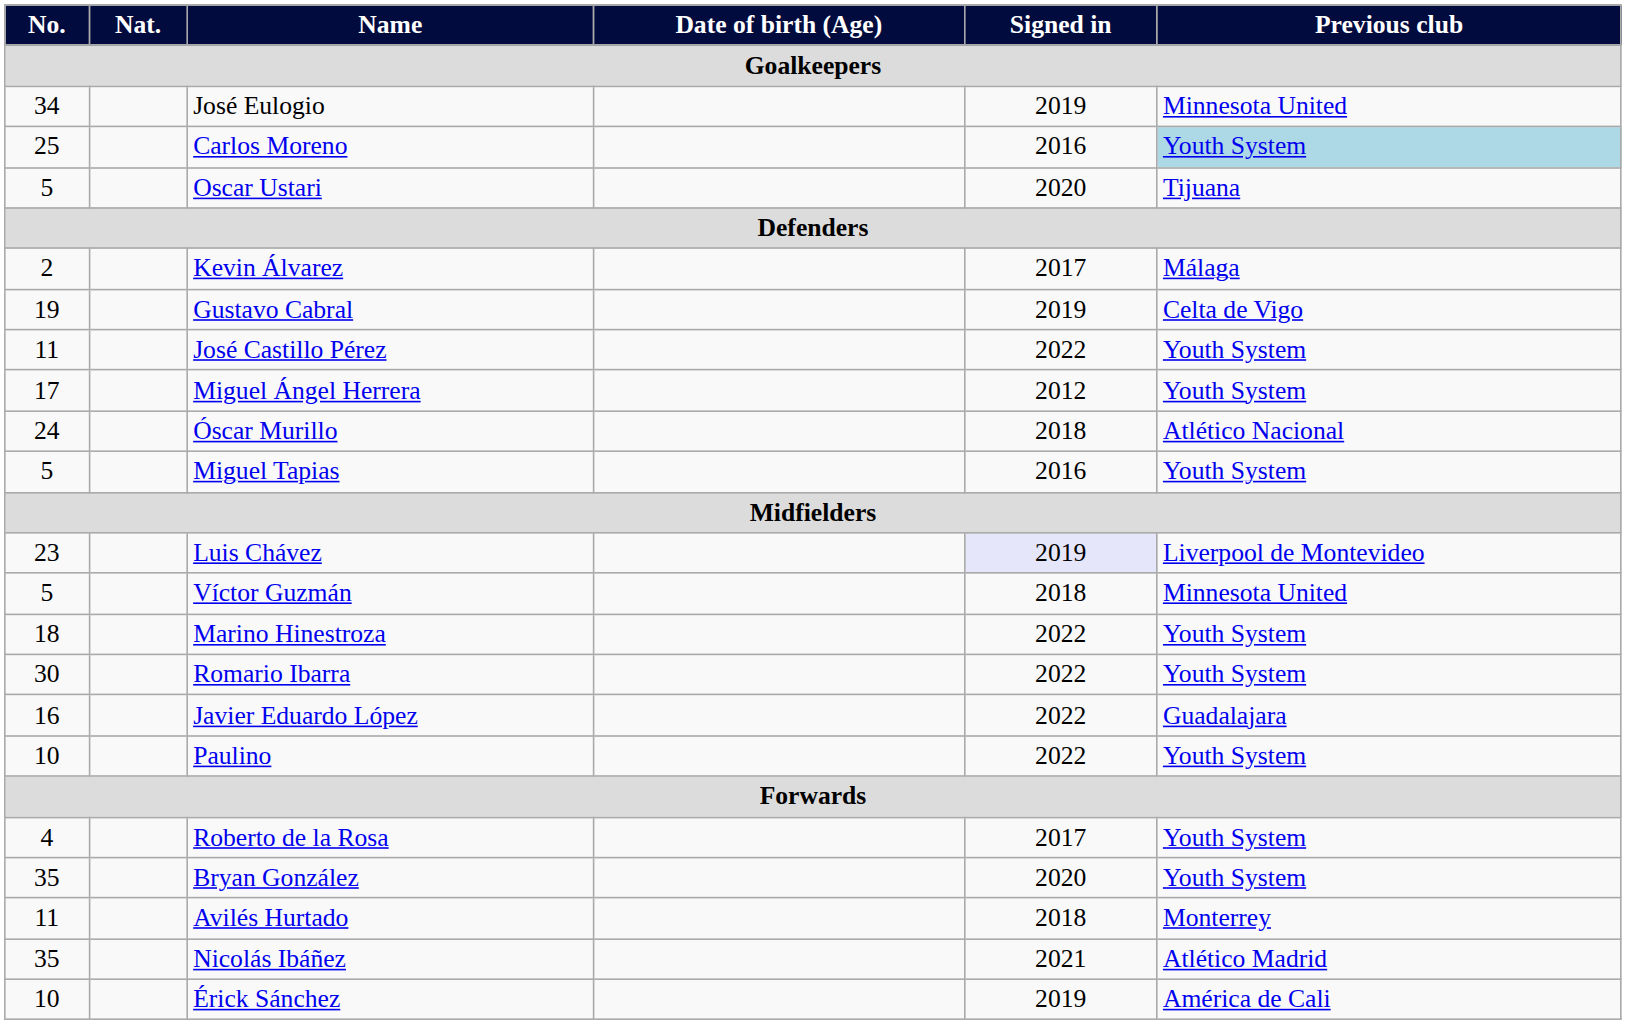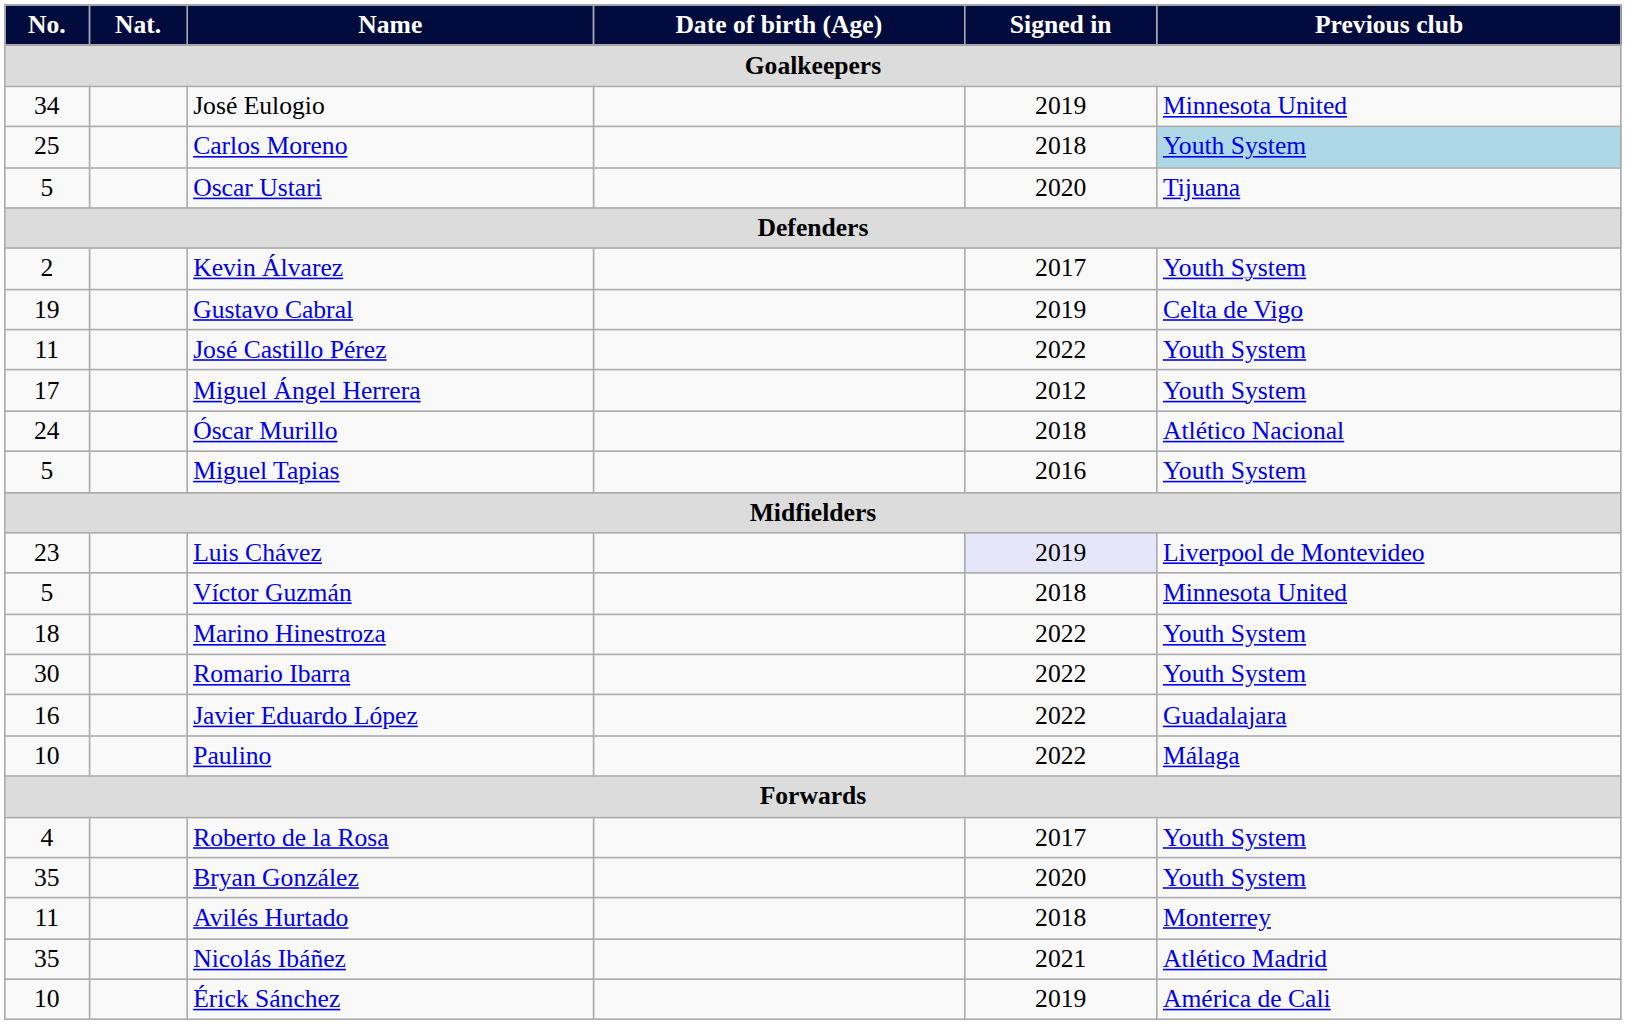Carlos Moreno | Signed in: 2016 -> 2018
Kevin Álvarez | Previous club: Málaga -> Youth System
Paulino | Previous club: Youth System -> Málaga
